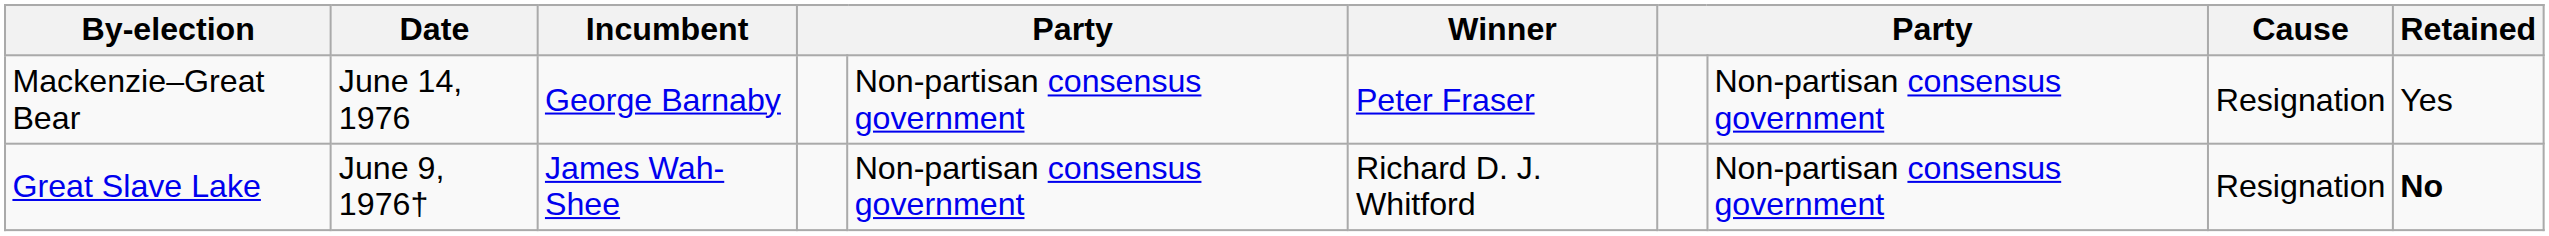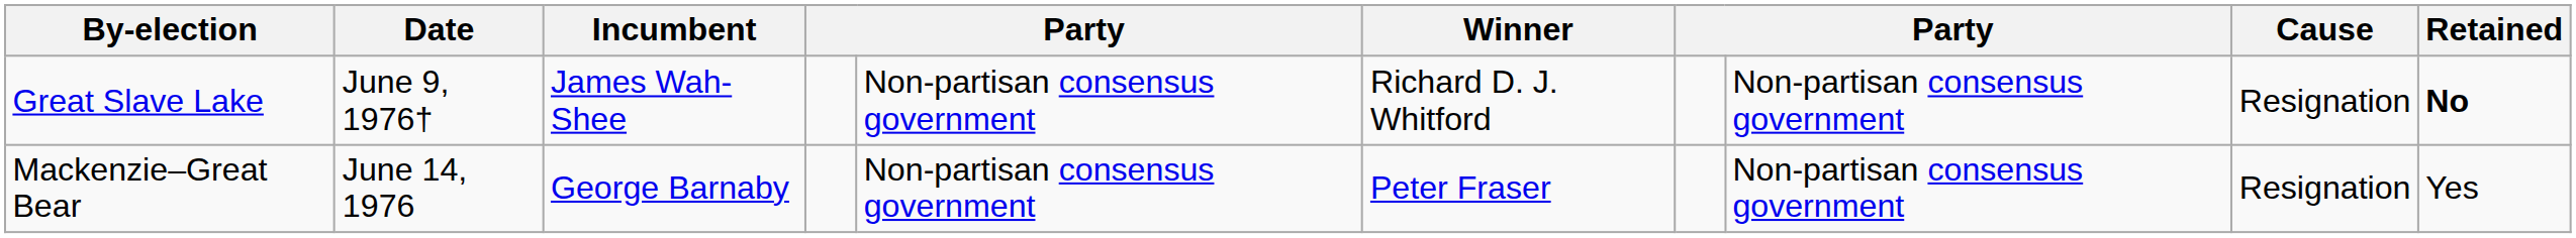rows swapped: Mackenzie–Great Bear <-> Great Slave Lake
